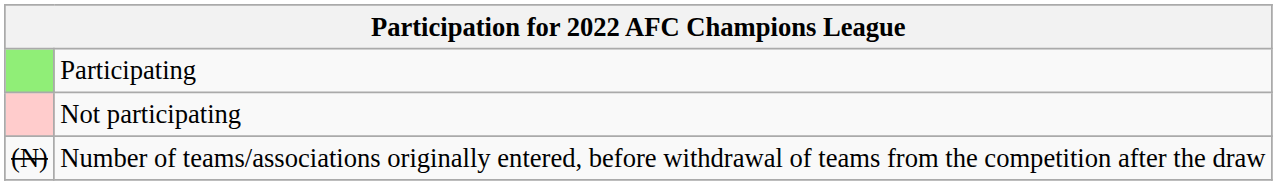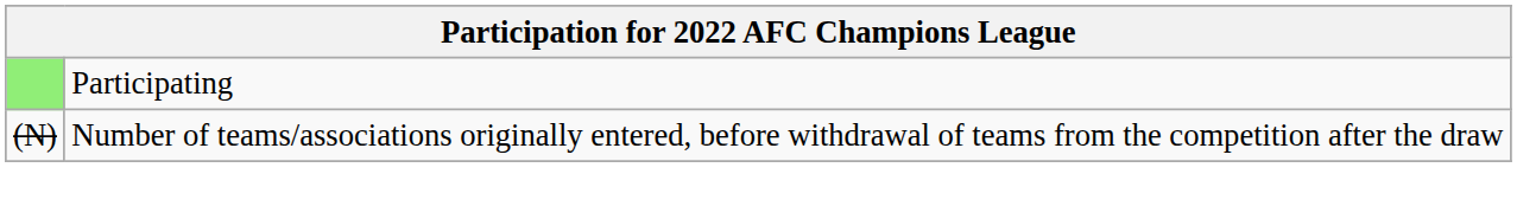- row: Not participating
